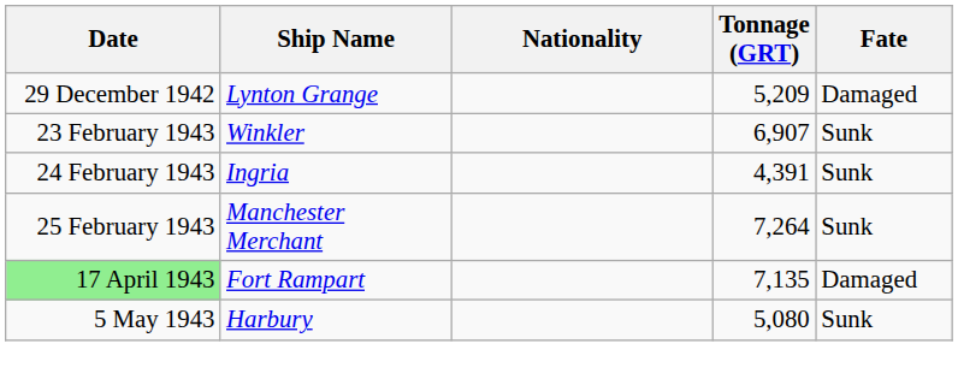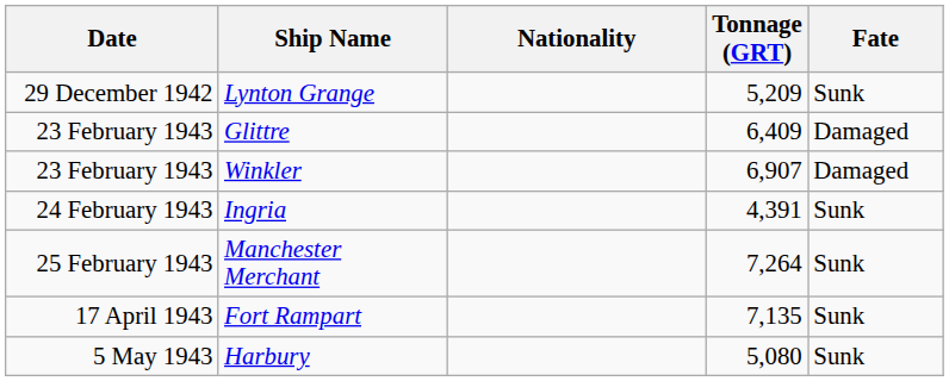Lynton Grange | Fate: Damaged -> Sunk
+ row: 23 February 1943 | Glittre | 6,409 | Damaged
Winkler | Fate: Sunk -> Damaged
Fort Rampart | Date: lightgreen background -> no background
Fort Rampart | Fate: Damaged -> Sunk
